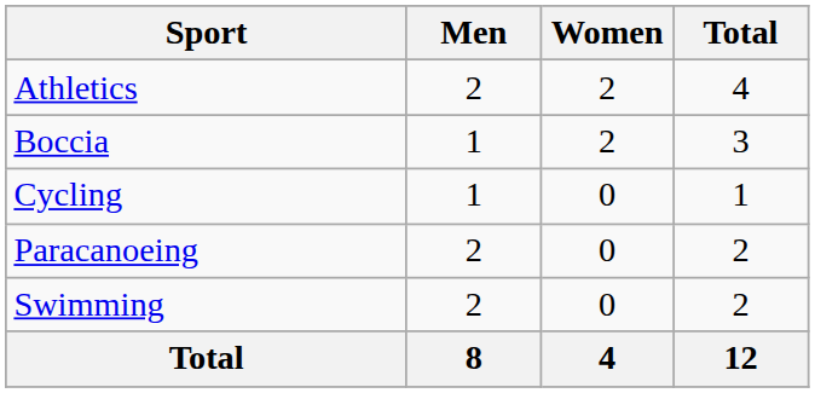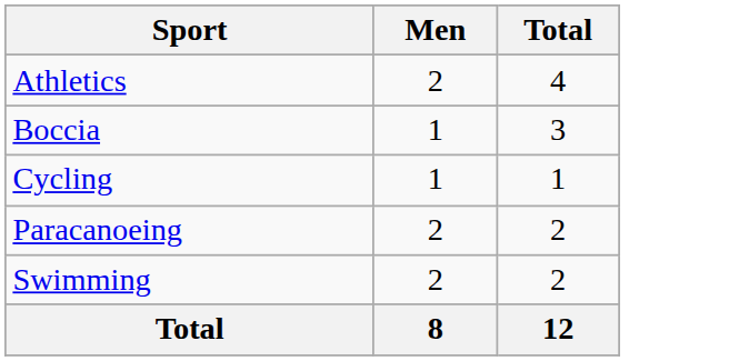- column: Women | 2 | 2 | 0 | 0 | 0 | 4
